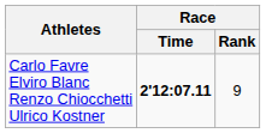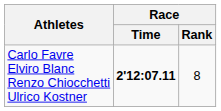Carlo Favre Elviro Blanc Renzo Chiocchetti Ulrico Kostner | Race / Rank: 9 -> 8
